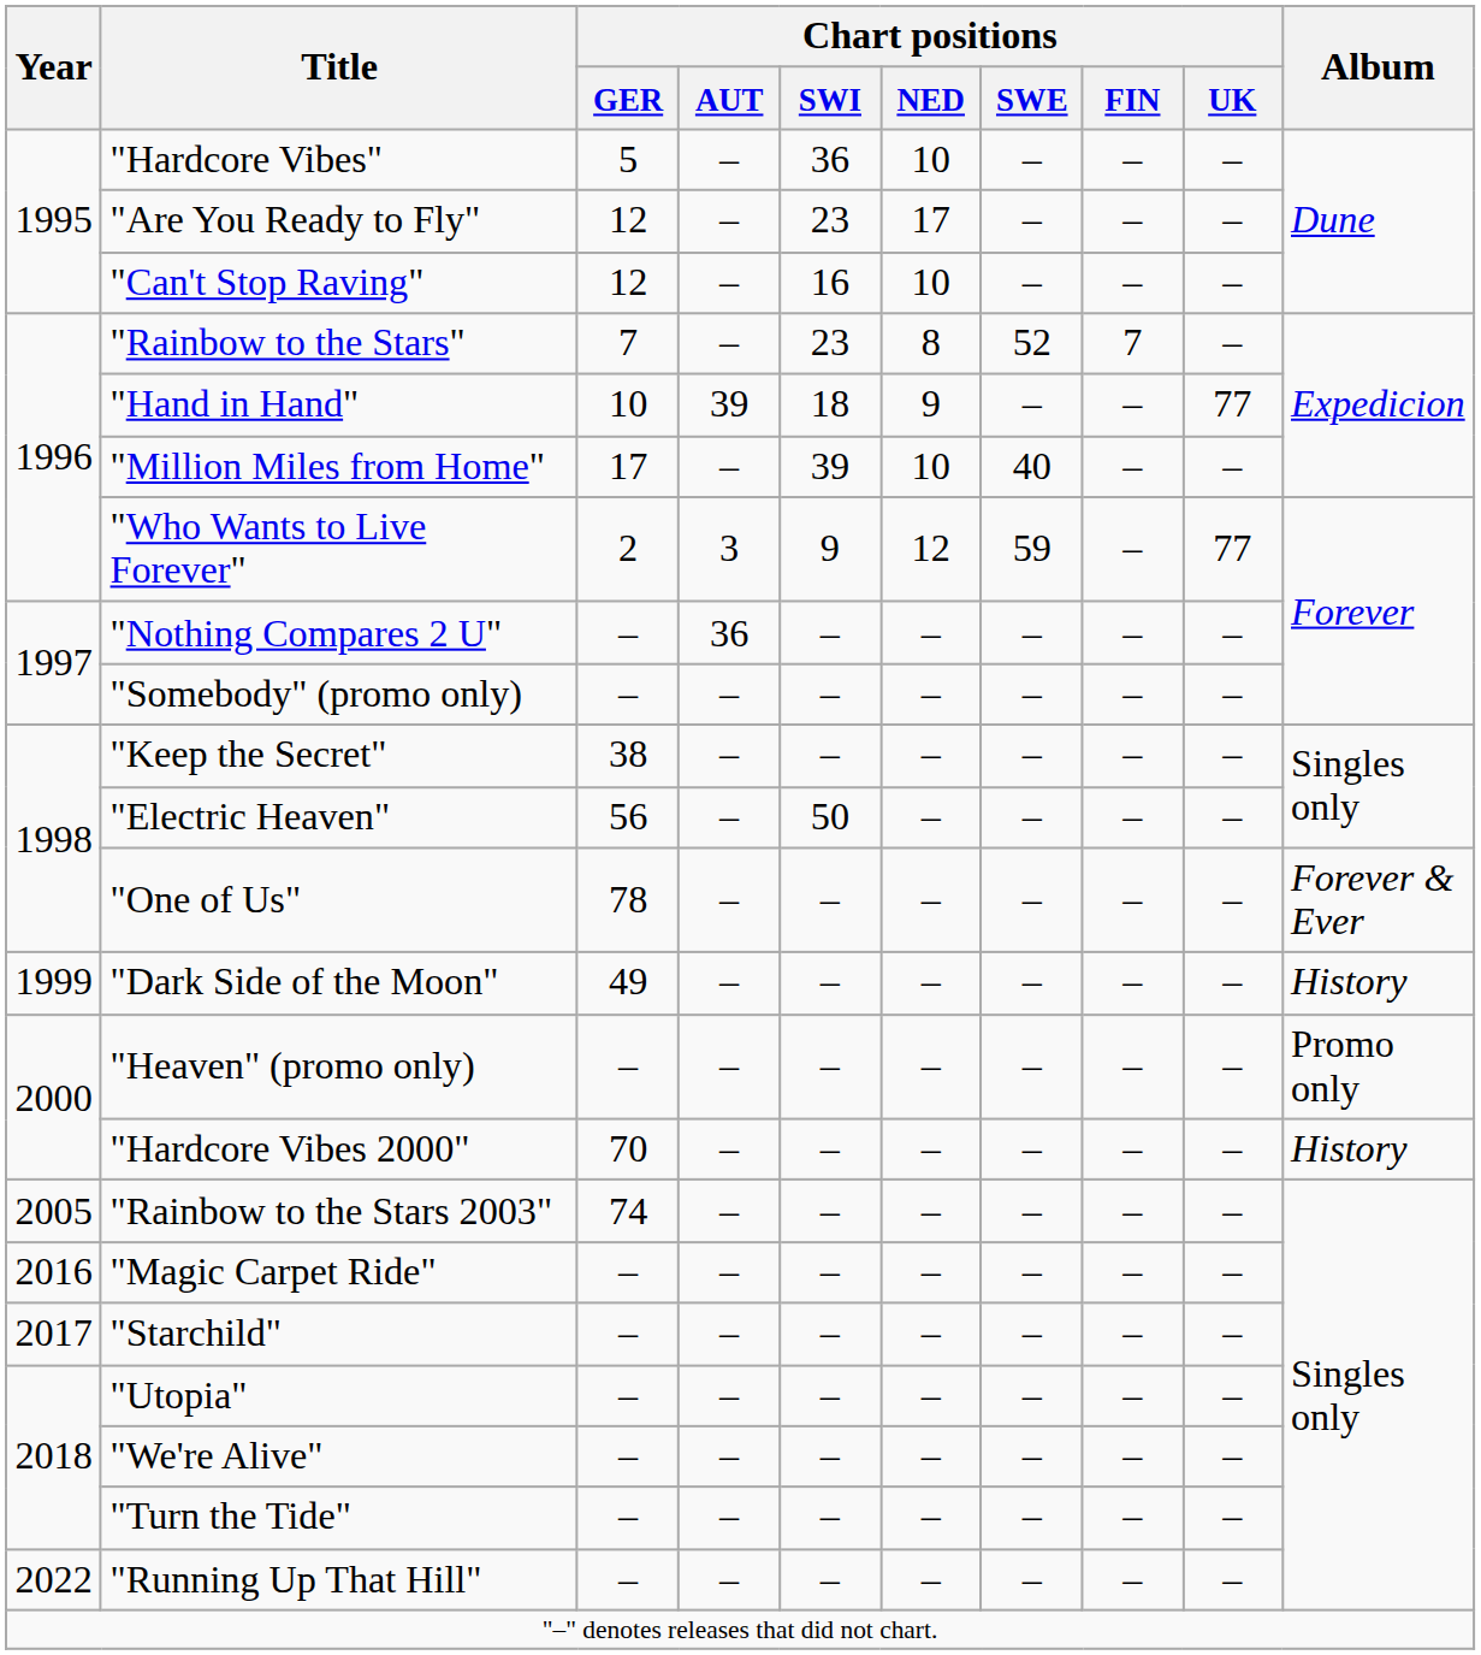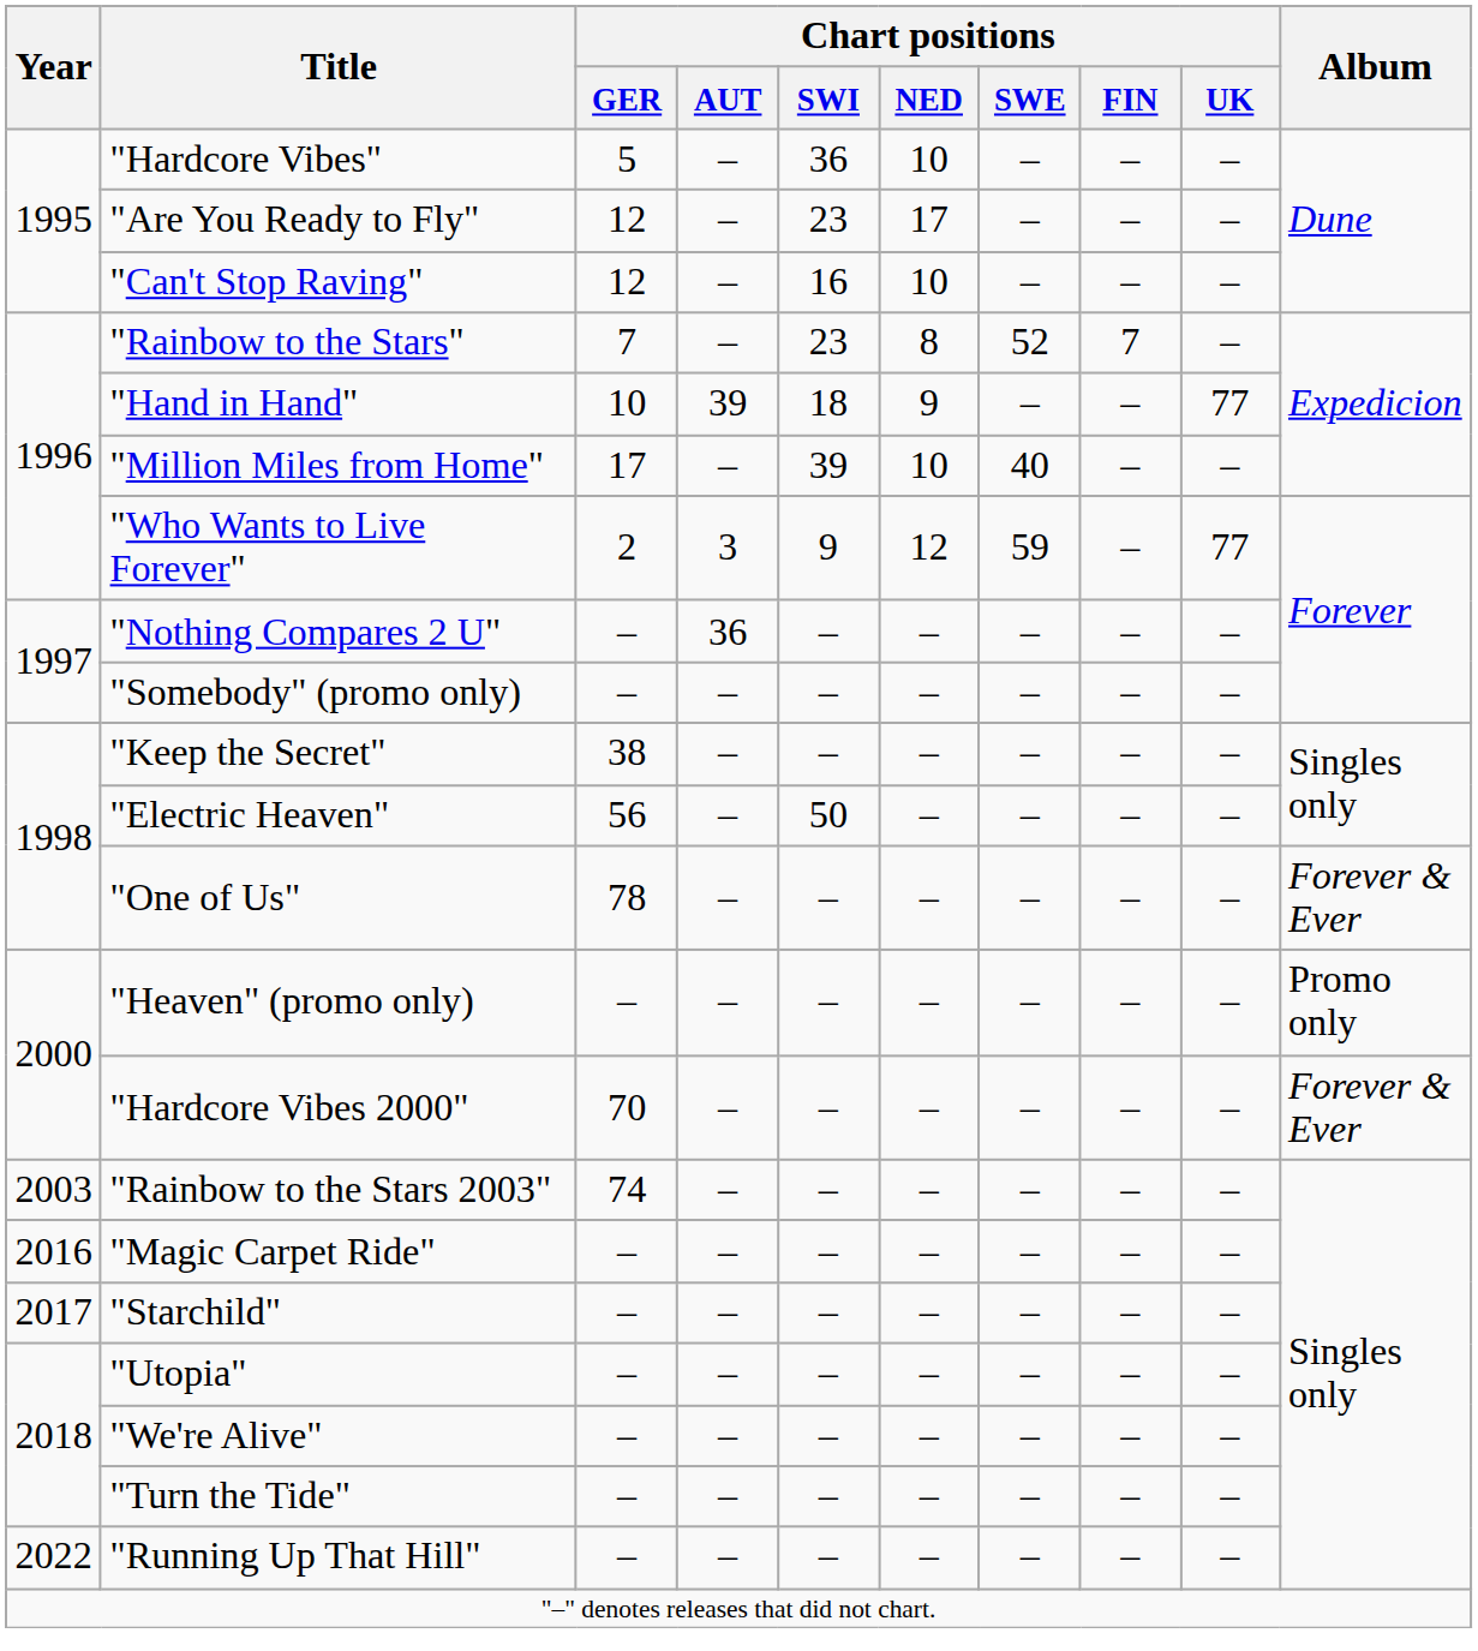- row: 1999 | "Dark Side of the Moon" | 49 | – | – | – | – | – | – | History
"Hardcore Vibes 2000" | Album: History -> Forever & Ever
"Rainbow to the Stars 2003" | Year: 2005 -> 2003
